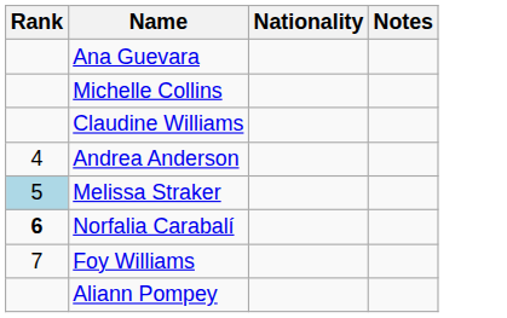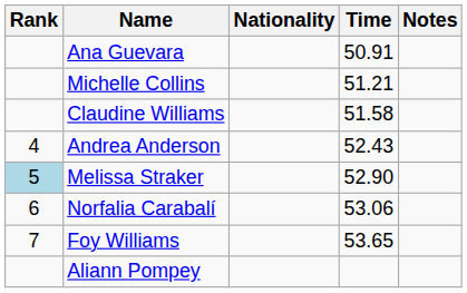+ column: Time | 50.91 | 51.21 | 51.58 | 52.43 | 52.90 | 53.06 | 53.65
Norfalia Carabalí | Rank: bold -> normal
